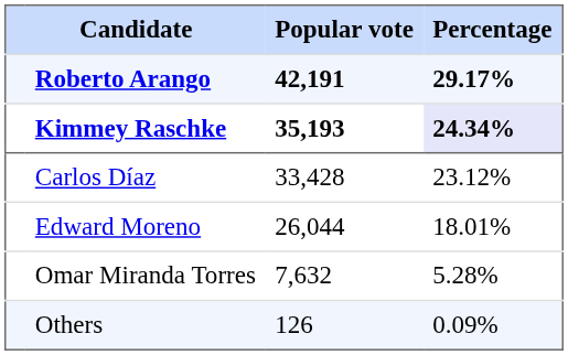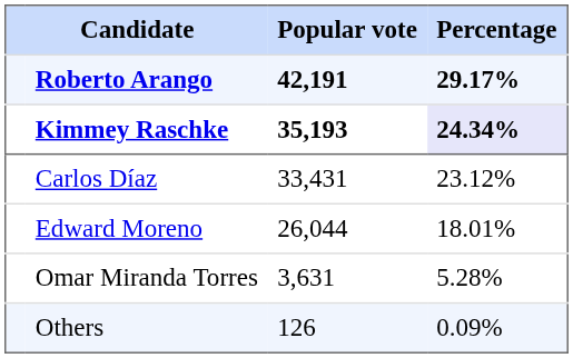Carlos Díaz | Popular vote: 33,428 -> 33,431
Omar Miranda Torres | Popular vote: 7,632 -> 3,631
